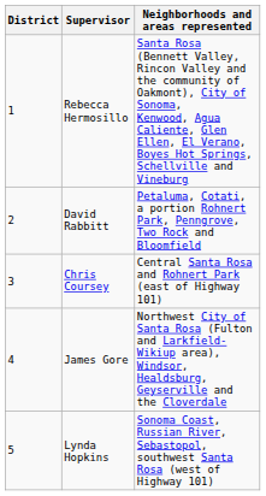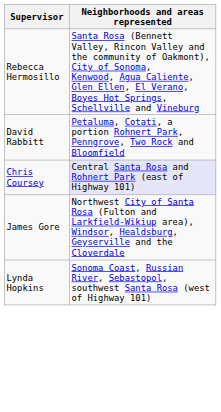- column: District | 1 | 2 | 3 | 4 | 5
Chris Coursey | Neighborhoods and areas represented: no background -> lavender background
